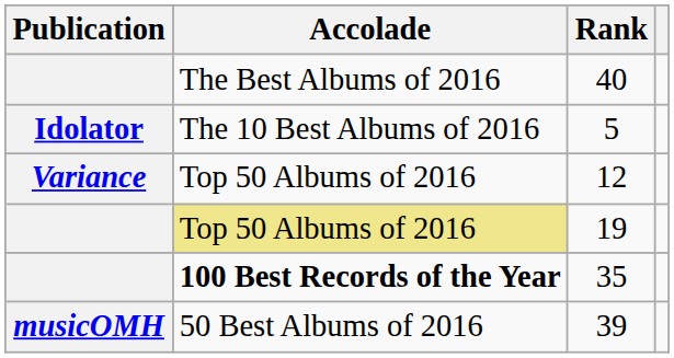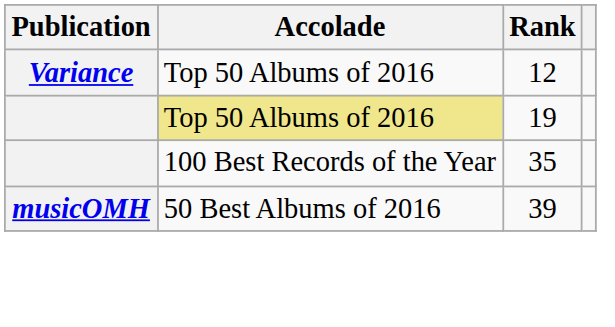- row: The Best Albums of 2016 | 40
- row: Idolator | The 10 Best Albums of 2016 | 5
35 | Accolade: bold -> normal
